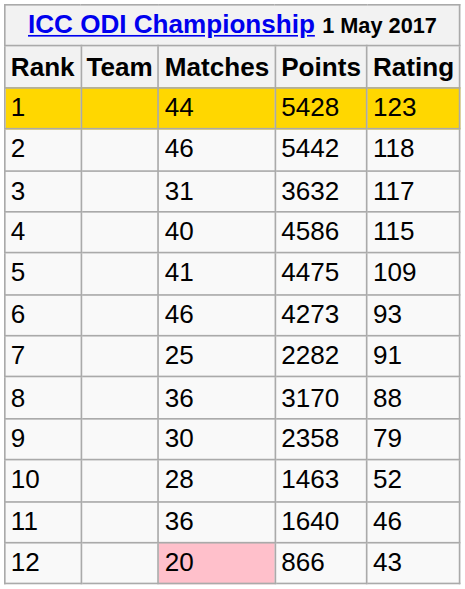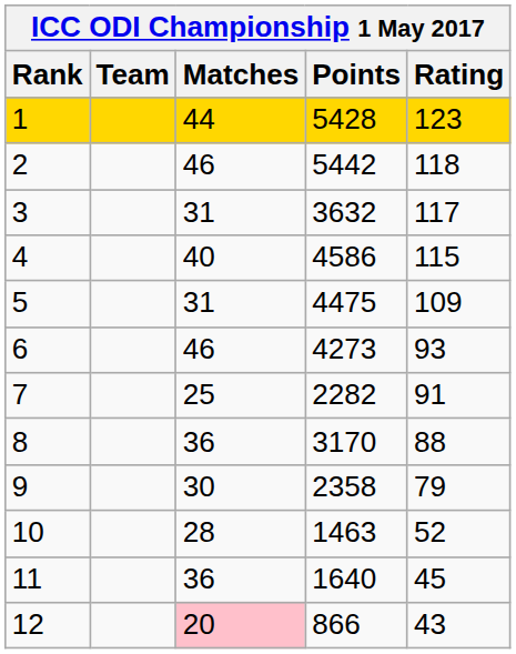5 | Matches: 41 -> 31
11 | Rating: 46 -> 45
